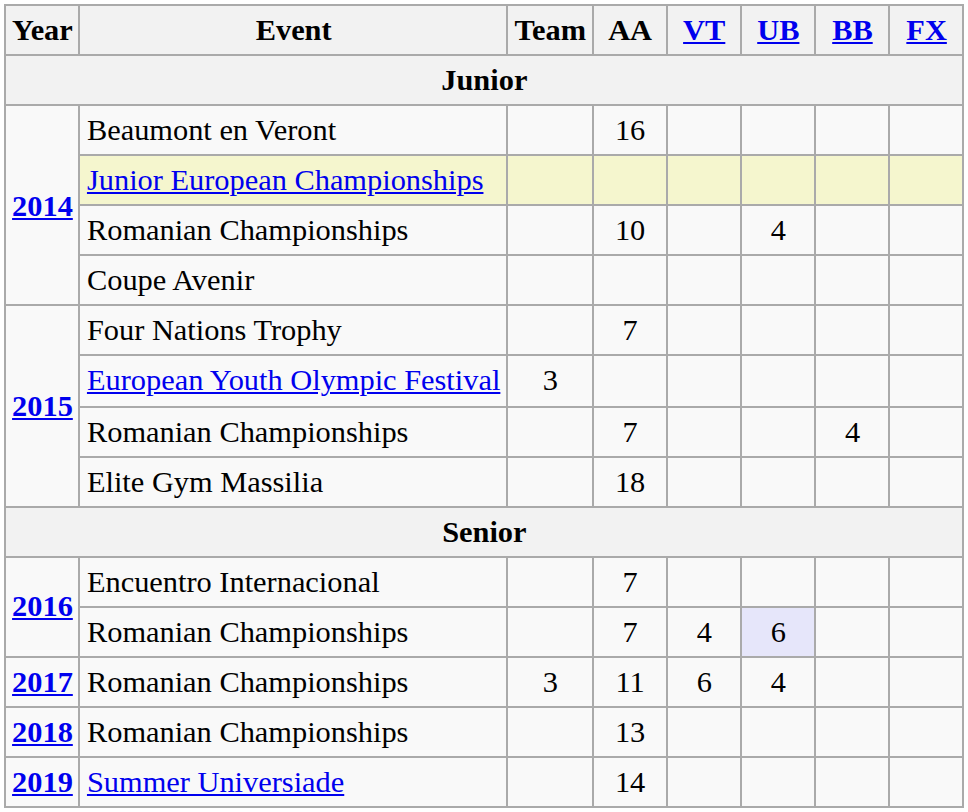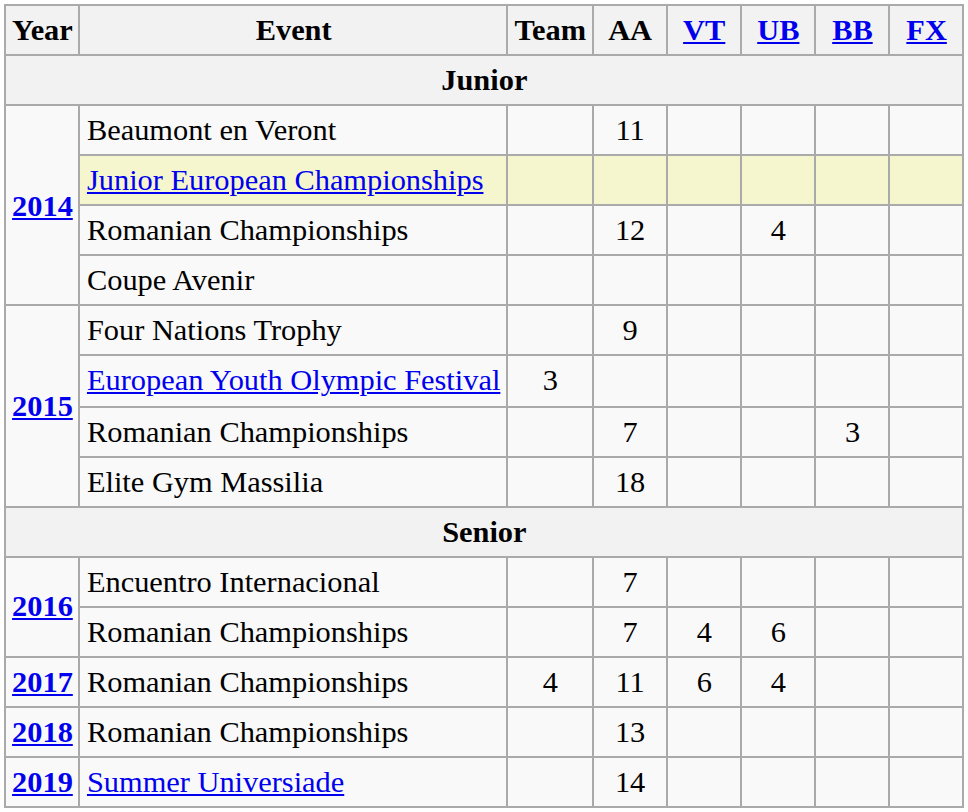Beaumont en Veront | AA: 16 -> 11
2014 / Romanian Championships | AA: 10 -> 12
Four Nations Trophy | AA: 7 -> 9
2015 / Romanian Championships | BB: 4 -> 3
2016 / Romanian Championships | UB: lavender background -> no background
2017 / Romanian Championships | Team: 3 -> 4
